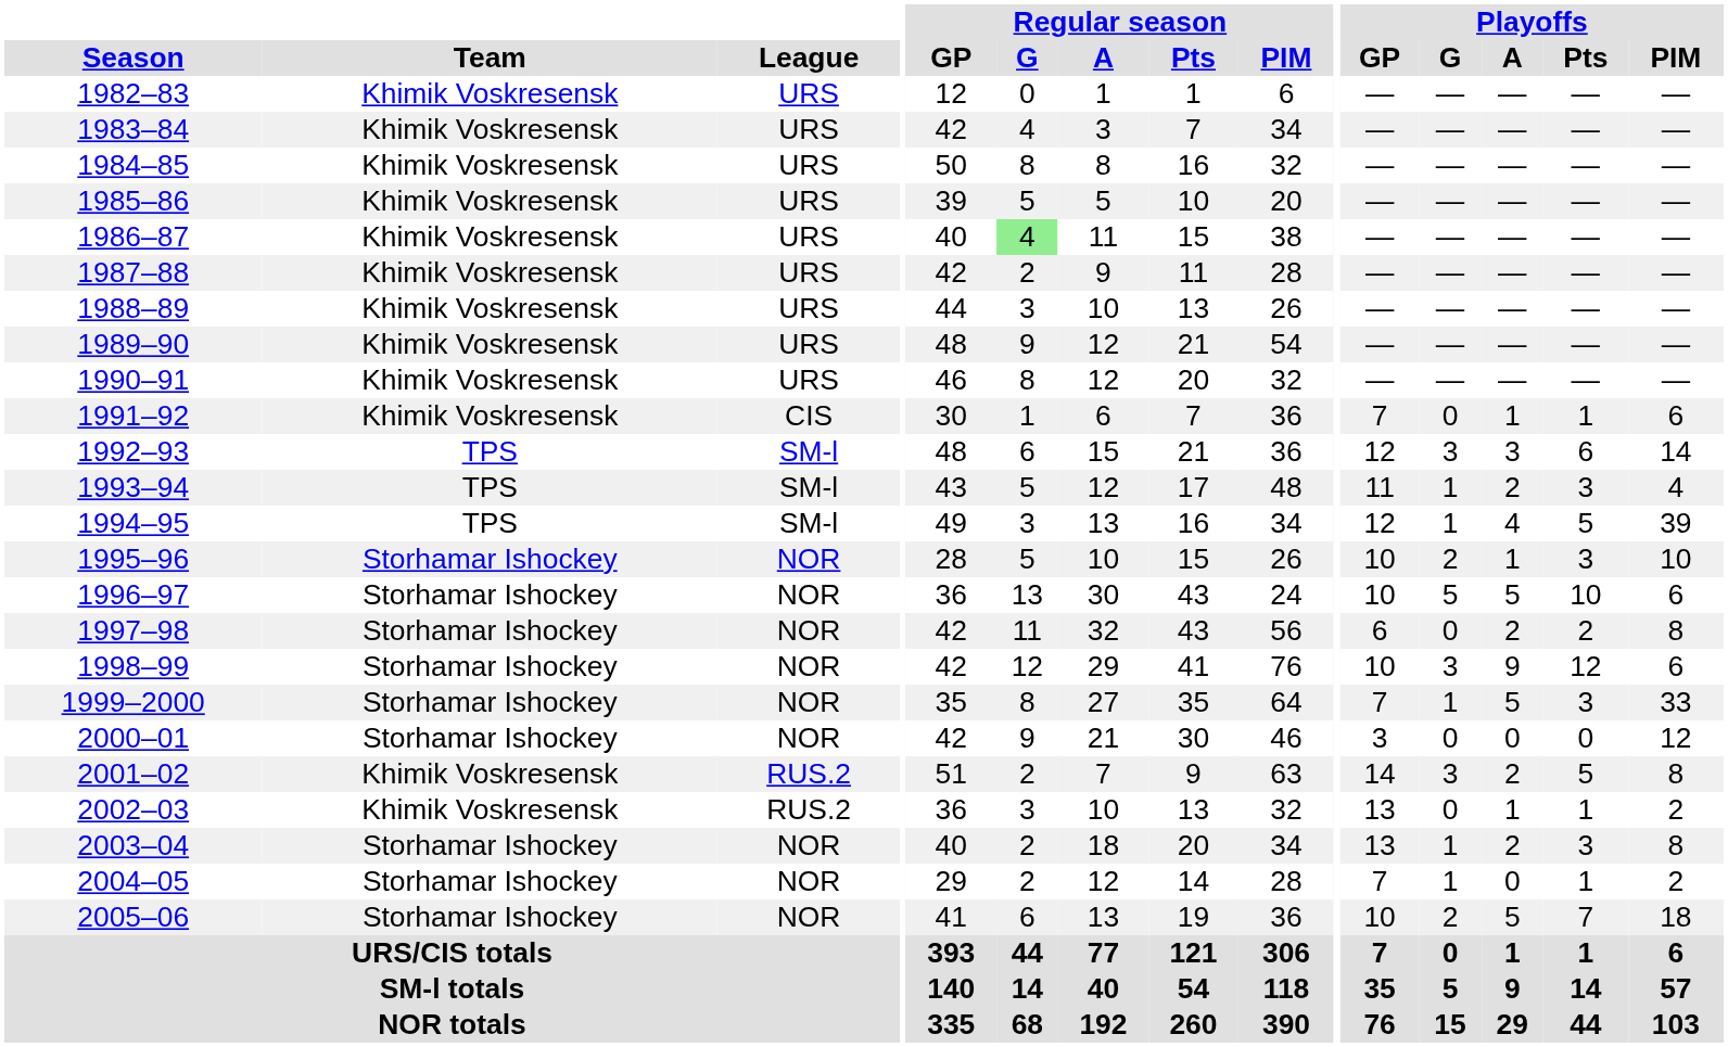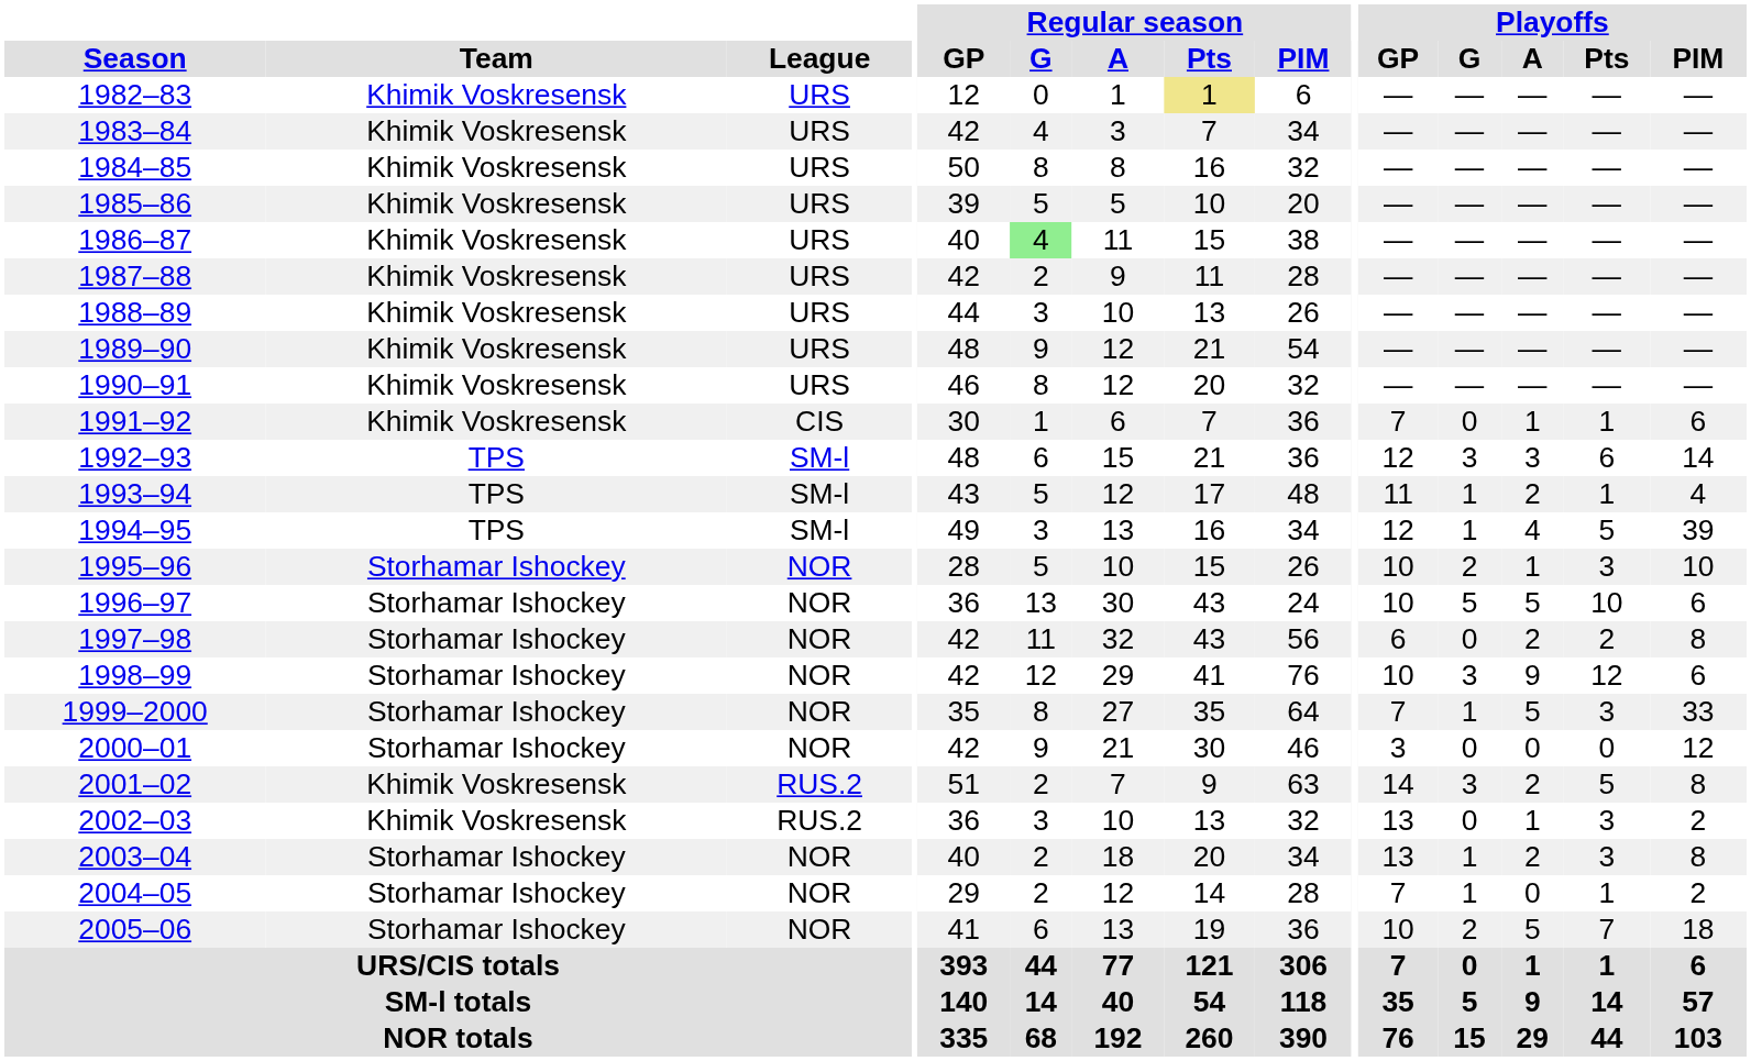1982–83 | Regular season / Pts: no background -> khaki background
1993–94 | Playoffs / Pts: 3 -> 1
2002–03 | Playoffs / Pts: 1 -> 3
